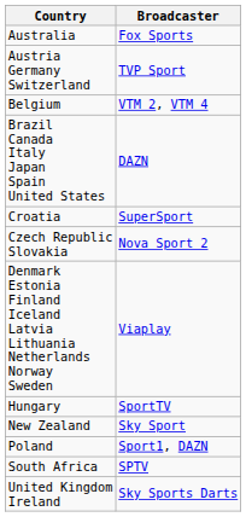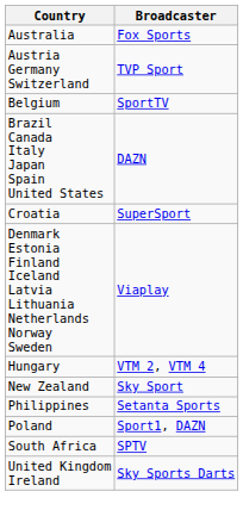Belgium | Broadcaster: VTM 2, VTM 4 -> SportTV
- row: Czech Republic Slovakia | Nova Sport 2
Hungary | Broadcaster: SportTV -> VTM 2, VTM 4
+ row: Philippines | Setanta Sports
